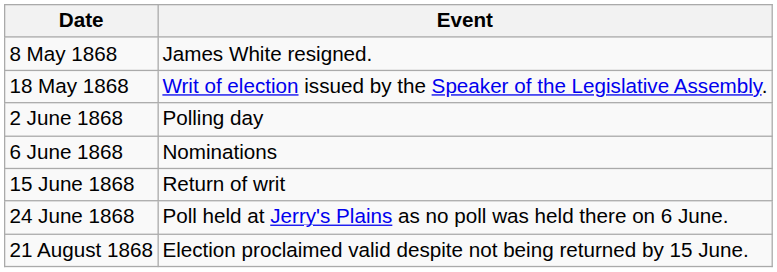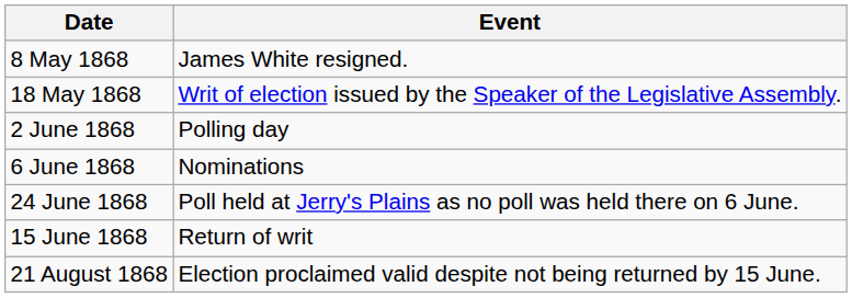rows swapped: 15 June 1868 <-> 24 June 1868
